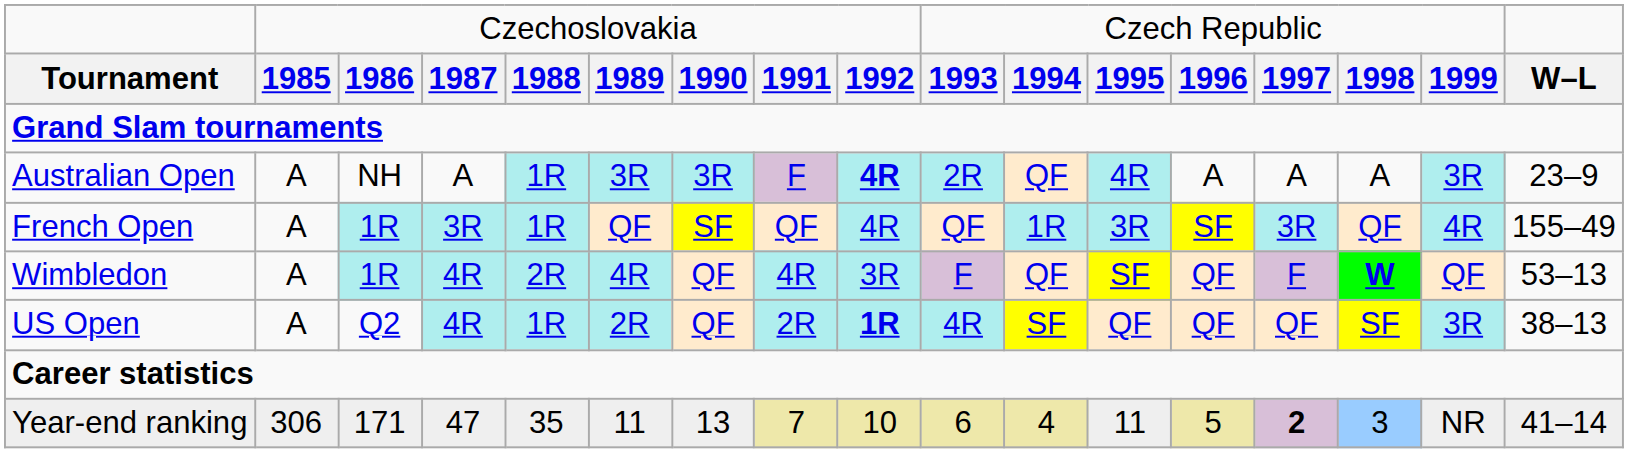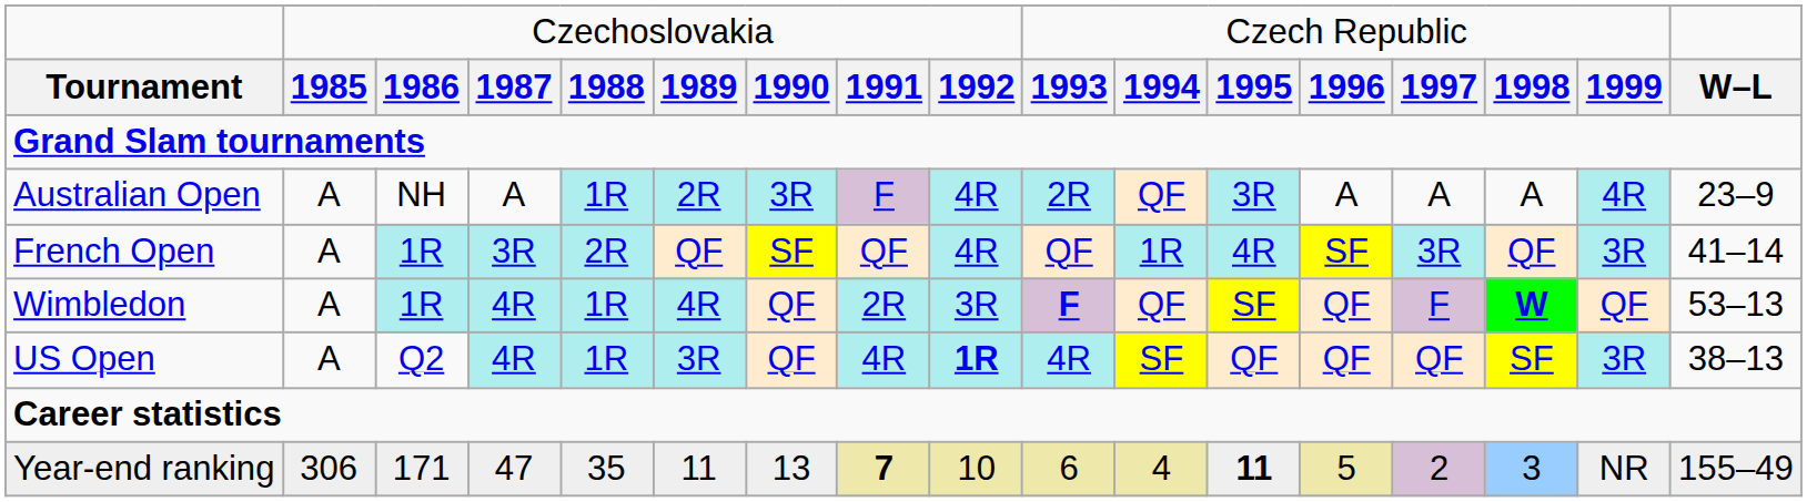Australian Open | column 6: 3R -> 2R
Australian Open | column 9: bold -> normal
Australian Open | column 12: 4R -> 3R
Australian Open | column 16: 3R -> 4R
French Open | column 5: 1R -> 2R
French Open | column 12: 3R -> 4R
French Open | column 16: 4R -> 3R
French Open | column 17: 155–49 -> 41–14
Wimbledon | column 5: 2R -> 1R
Wimbledon | column 8: 4R -> 2R
Wimbledon | column 10: normal -> bold
US Open | column 6: 2R -> 3R
US Open | column 8: 2R -> 4R
Year-end ranking | column 8: normal -> bold
Year-end ranking | column 12: normal -> bold
Year-end ranking | column 14: bold -> normal
Year-end ranking | column 17: 41–14 -> 155–49
